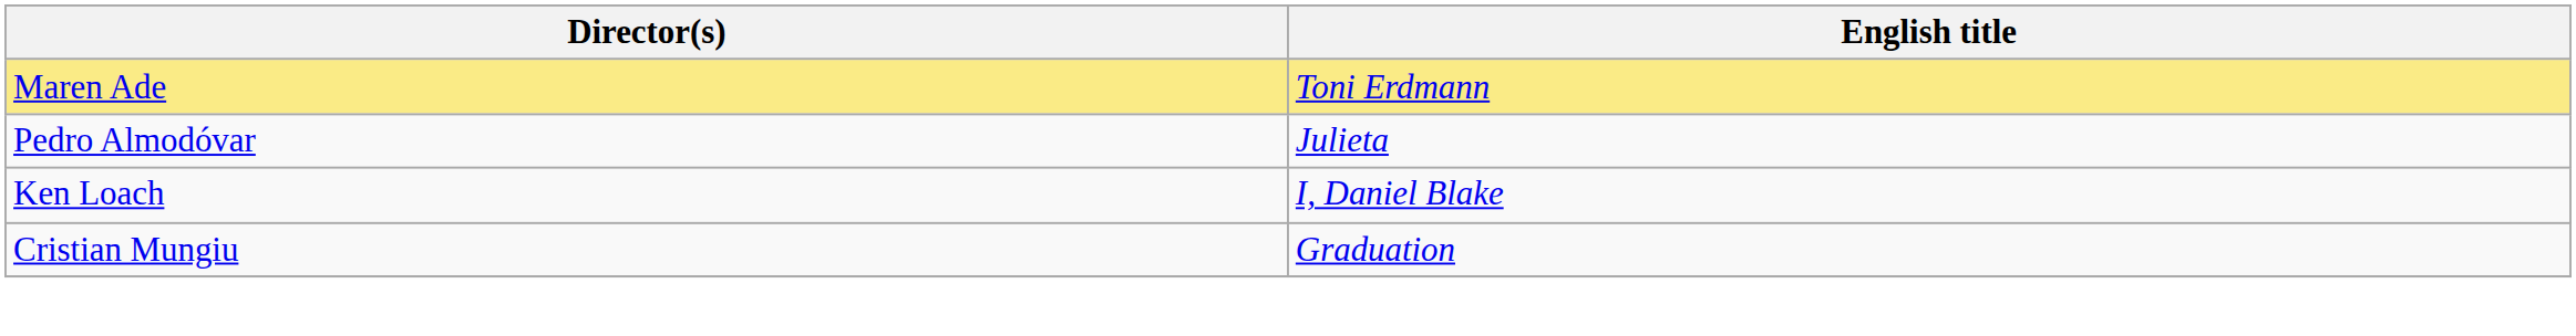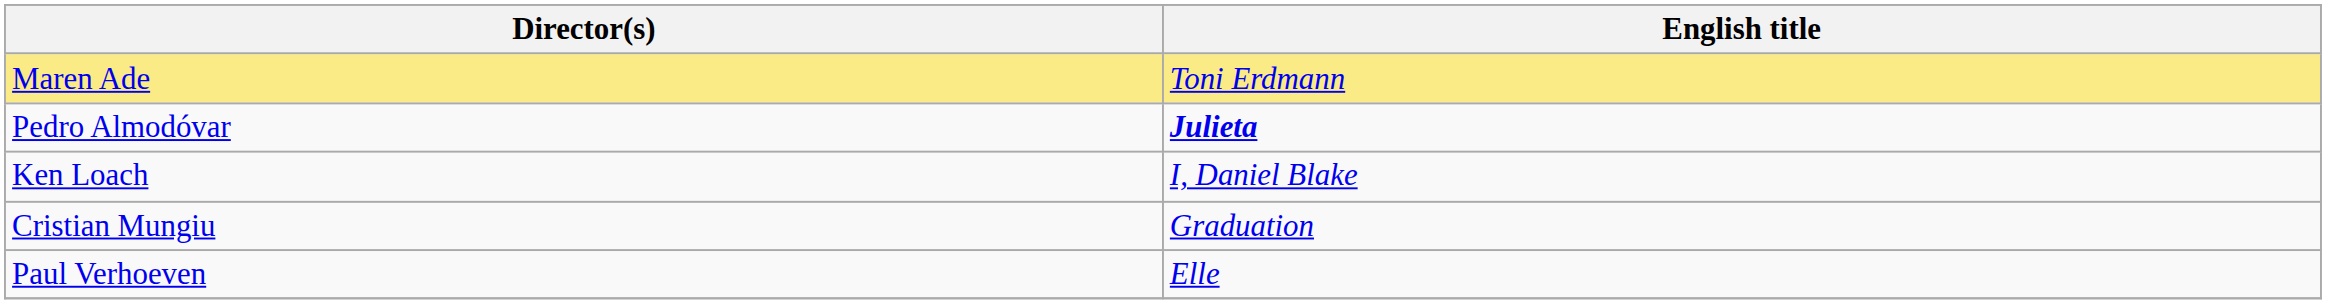Pedro Almodóvar | English title: normal -> bold
+ row: Paul Verhoeven | Elle
